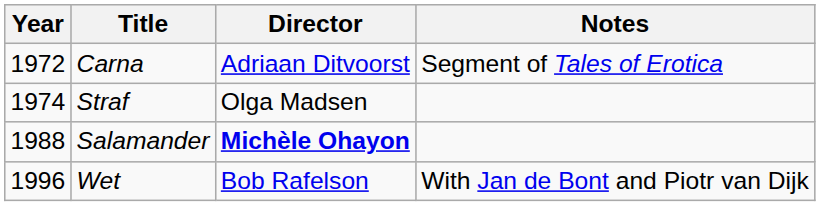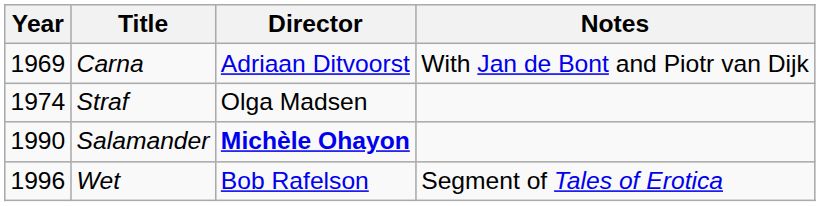Carna | Year: 1972 -> 1969
Carna | Notes: Segment of Tales of Erotica -> With Jan de Bont and Piotr van Dijk
Salamander | Year: 1988 -> 1990
Wet | Notes: With Jan de Bont and Piotr van Dijk -> Segment of Tales of Erotica
